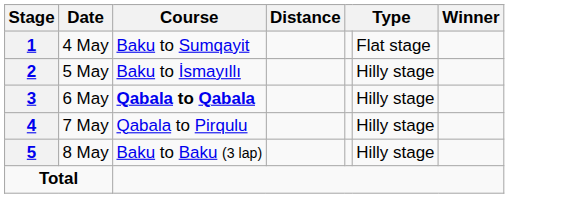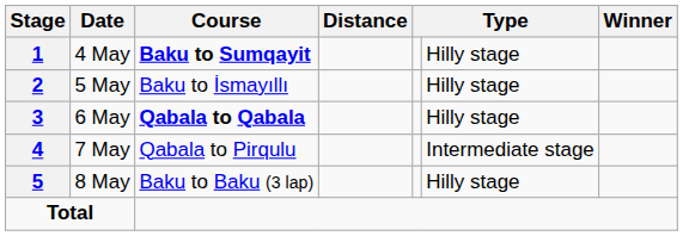4 May | Course: normal -> bold
4 May | column 6: Flat stage -> Hilly stage
7 May | column 6: Hilly stage -> Intermediate stage
